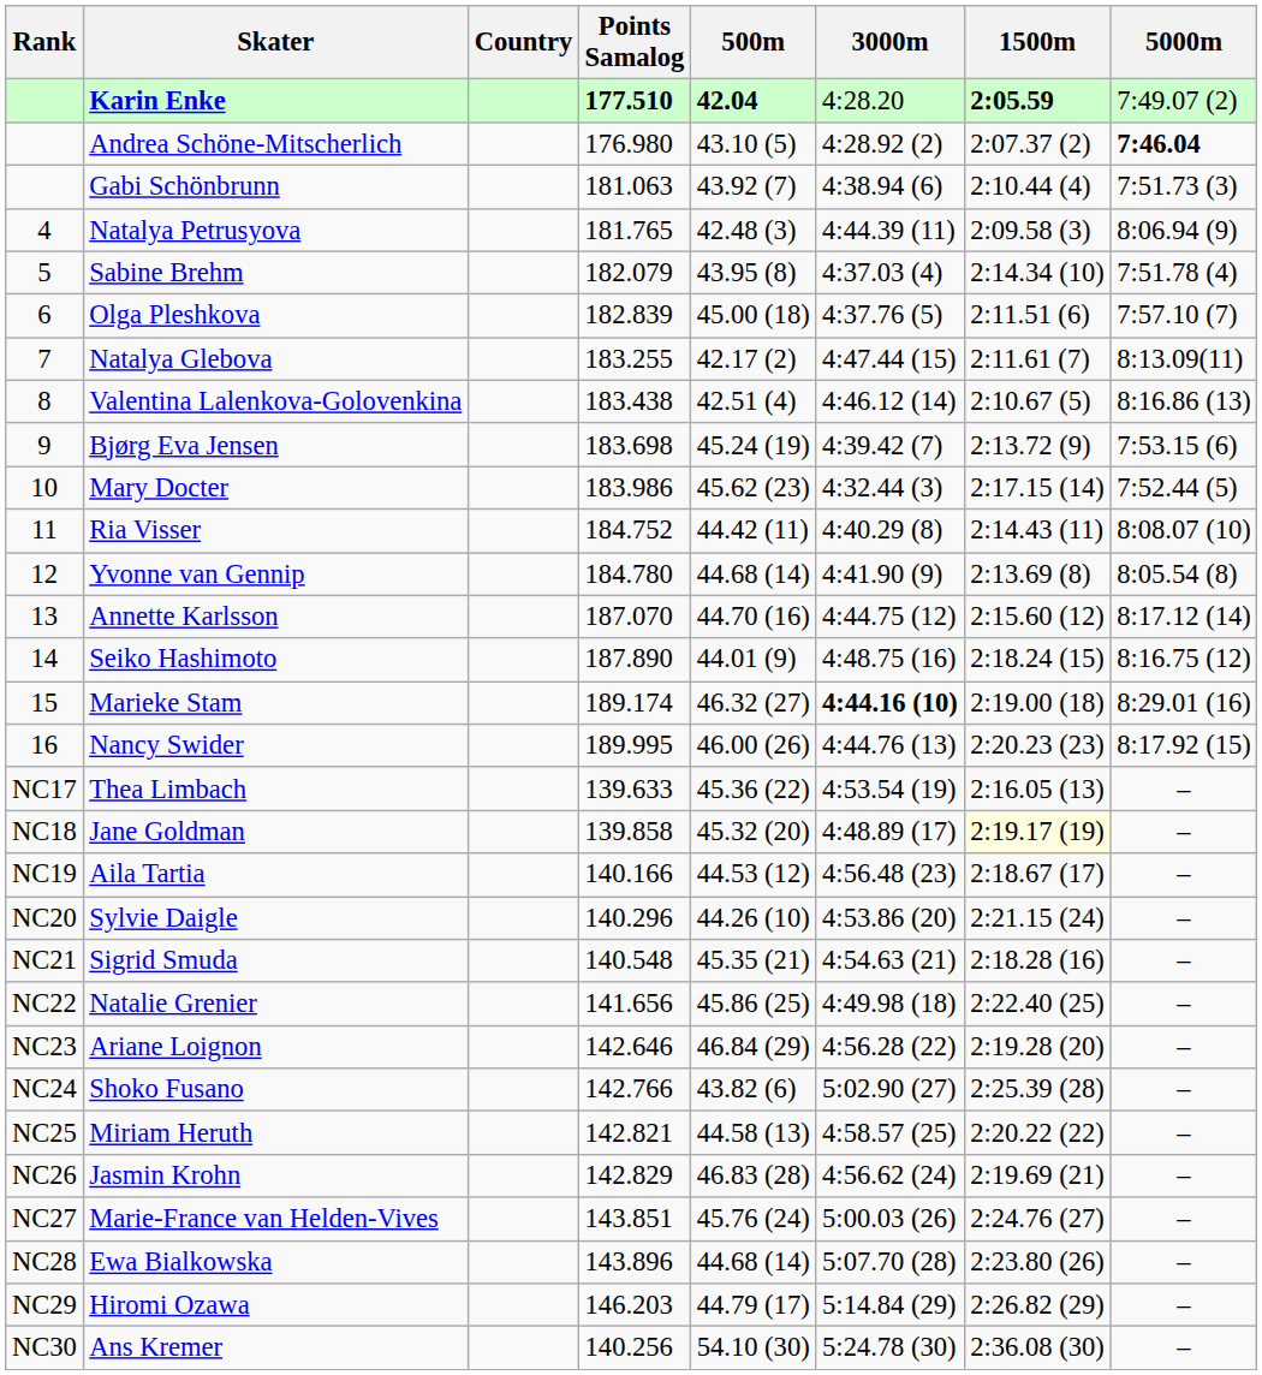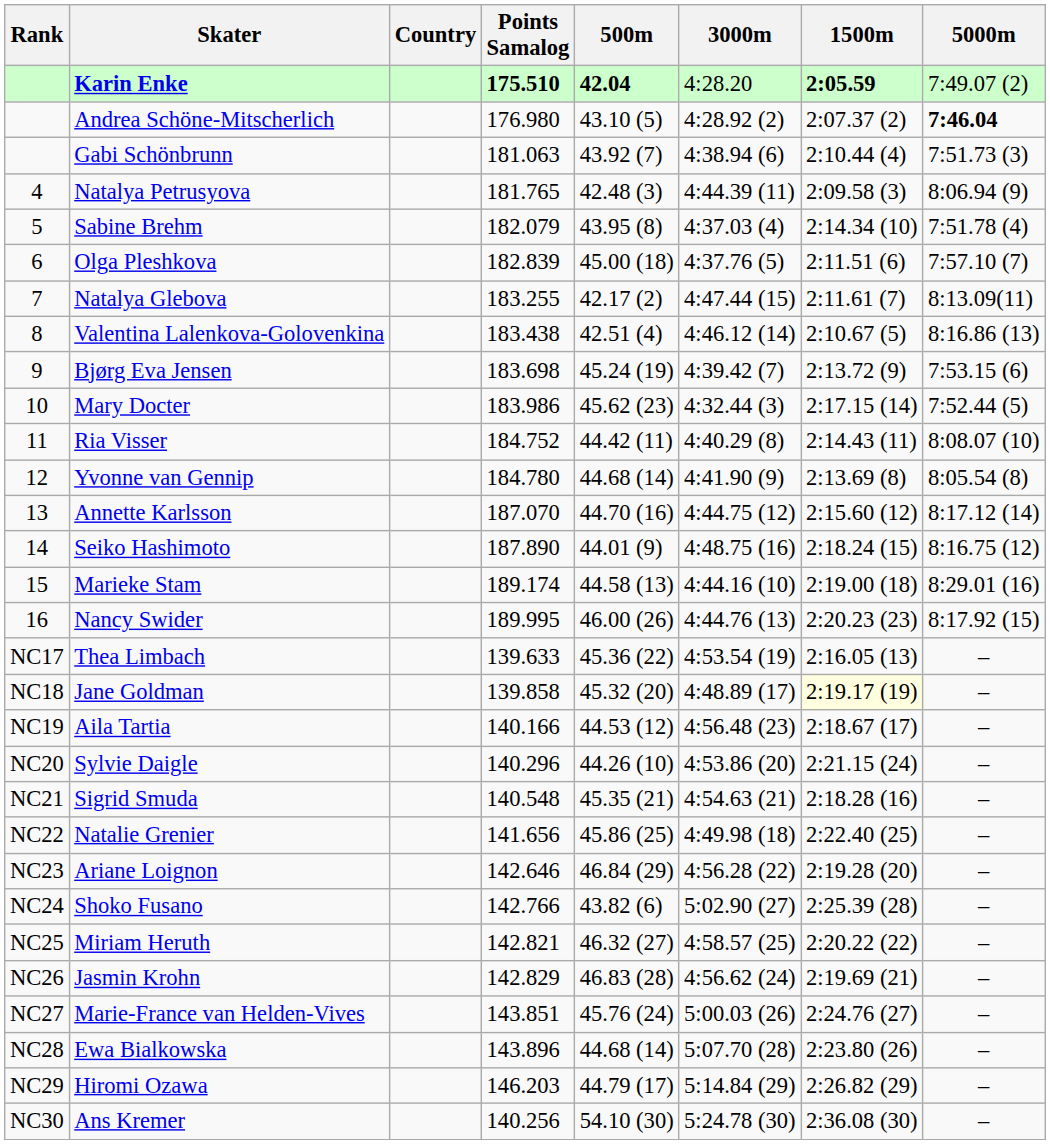Karin Enke | Points Samalog: 177.510 -> 175.510
Marieke Stam | 500m: 46.32 (27) -> 44.58 (13)
Marieke Stam | 3000m: bold -> normal
Miriam Heruth | 500m: 44.58 (13) -> 46.32 (27)
